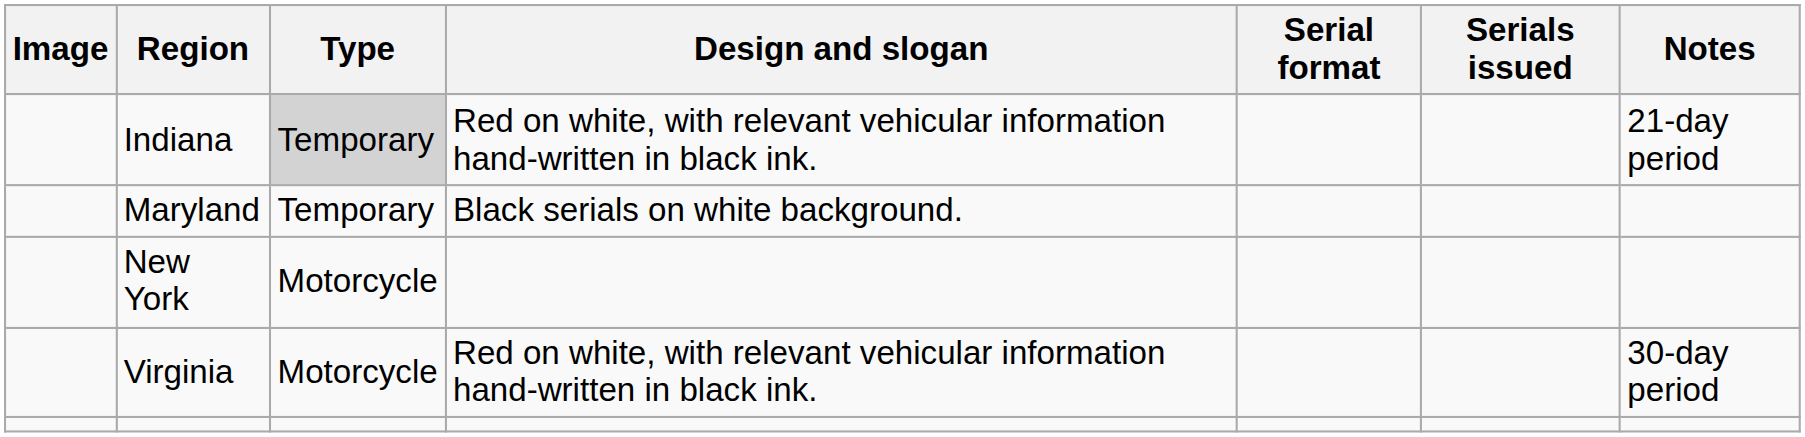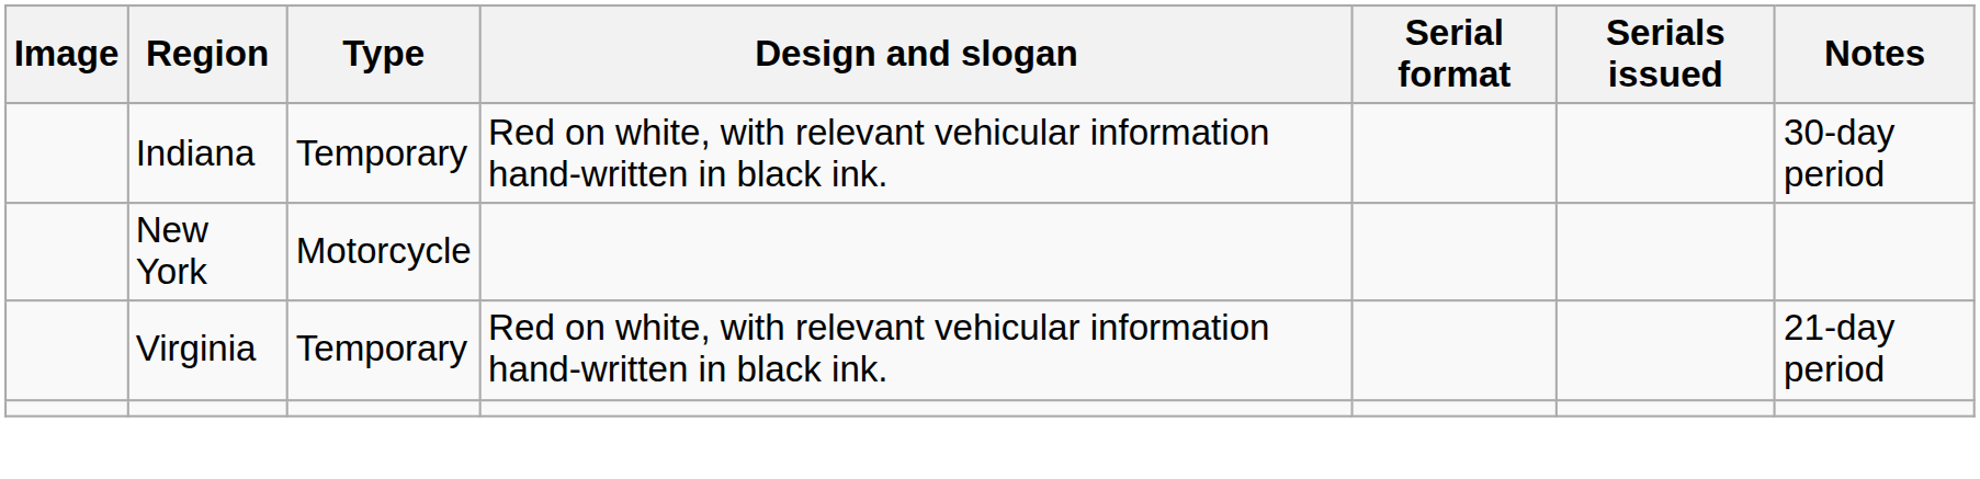Indiana | Type: lightgrey background -> no background
Indiana | Notes: 21-day period -> 30-day period
- row: Maryland | Temporary | Black serials on white background.
Virginia | Type: Motorcycle -> Temporary
Virginia | Notes: 30-day period -> 21-day period
